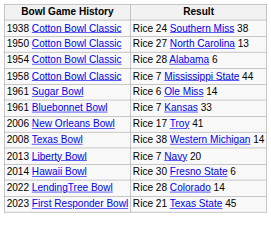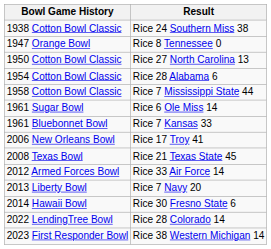+ row: 1947 Orange Bowl | Rice 8 Tennessee 0
2008 Texas Bowl | Result: Rice 38 Western Michigan 14 -> Rice 21 Texas State 45
+ row: 2012 Armed Forces Bowl | Rice 33 Air Force 14
2023 First Responder Bowl | Result: Rice 21 Texas State 45 -> Rice 38 Western Michigan 14
